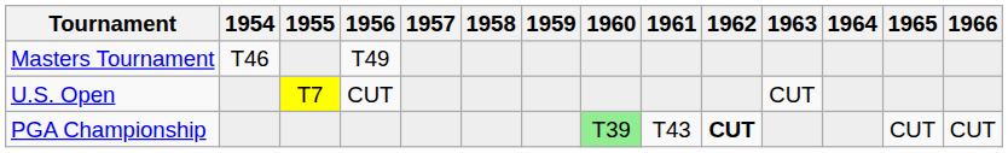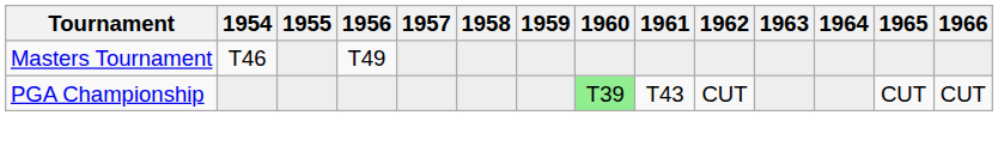- row: U.S. Open | T7 | CUT | CUT
PGA Championship | 1962: bold -> normal
